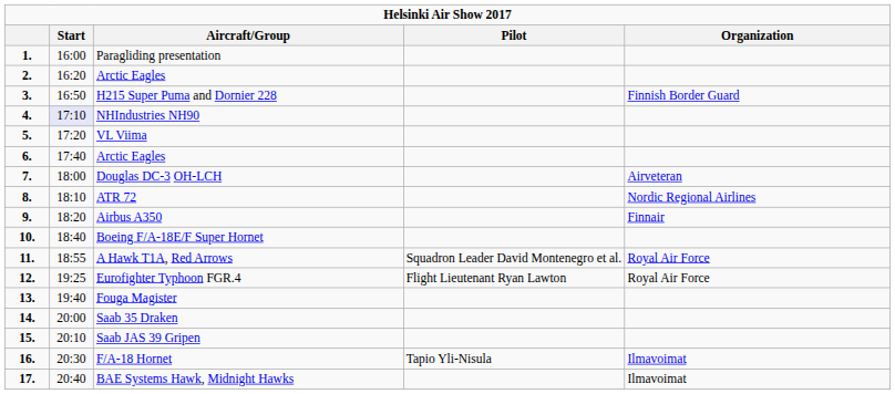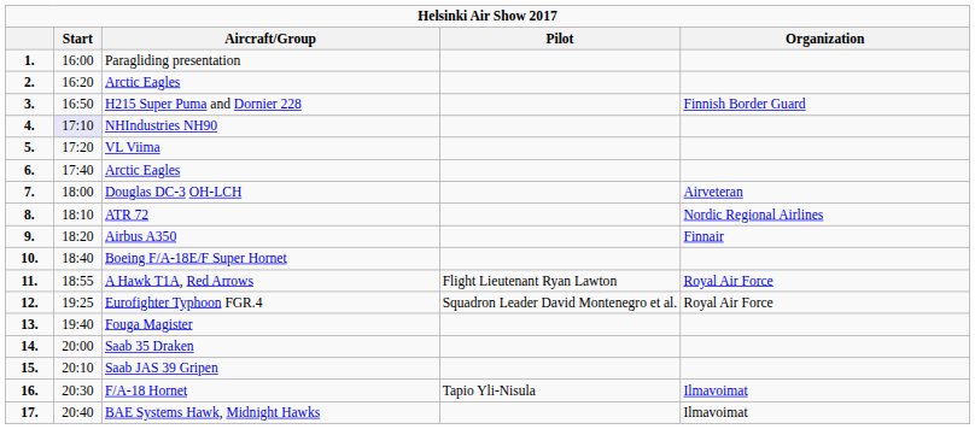A Hawk T1A, Red Arrows | Pilot: Squadron Leader David Montenegro et al. -> Flight Lieutenant Ryan Lawton
Eurofighter Typhoon FGR.4 | Pilot: Flight Lieutenant Ryan Lawton -> Squadron Leader David Montenegro et al.
